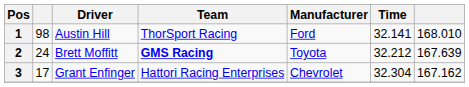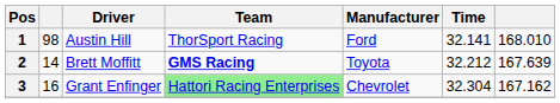2 | column 2: 24 -> 14
3 | column 2: 17 -> 16
3 | Team: no background -> lightgreen background
